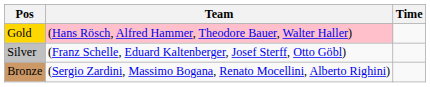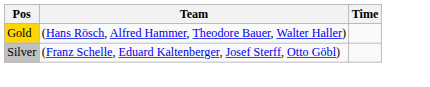Gold | Team: pink background -> no background
- row: Bronze | (Sergio Zardini, Massimo Bogana, Renato Mocellini, Alberto Righini)
